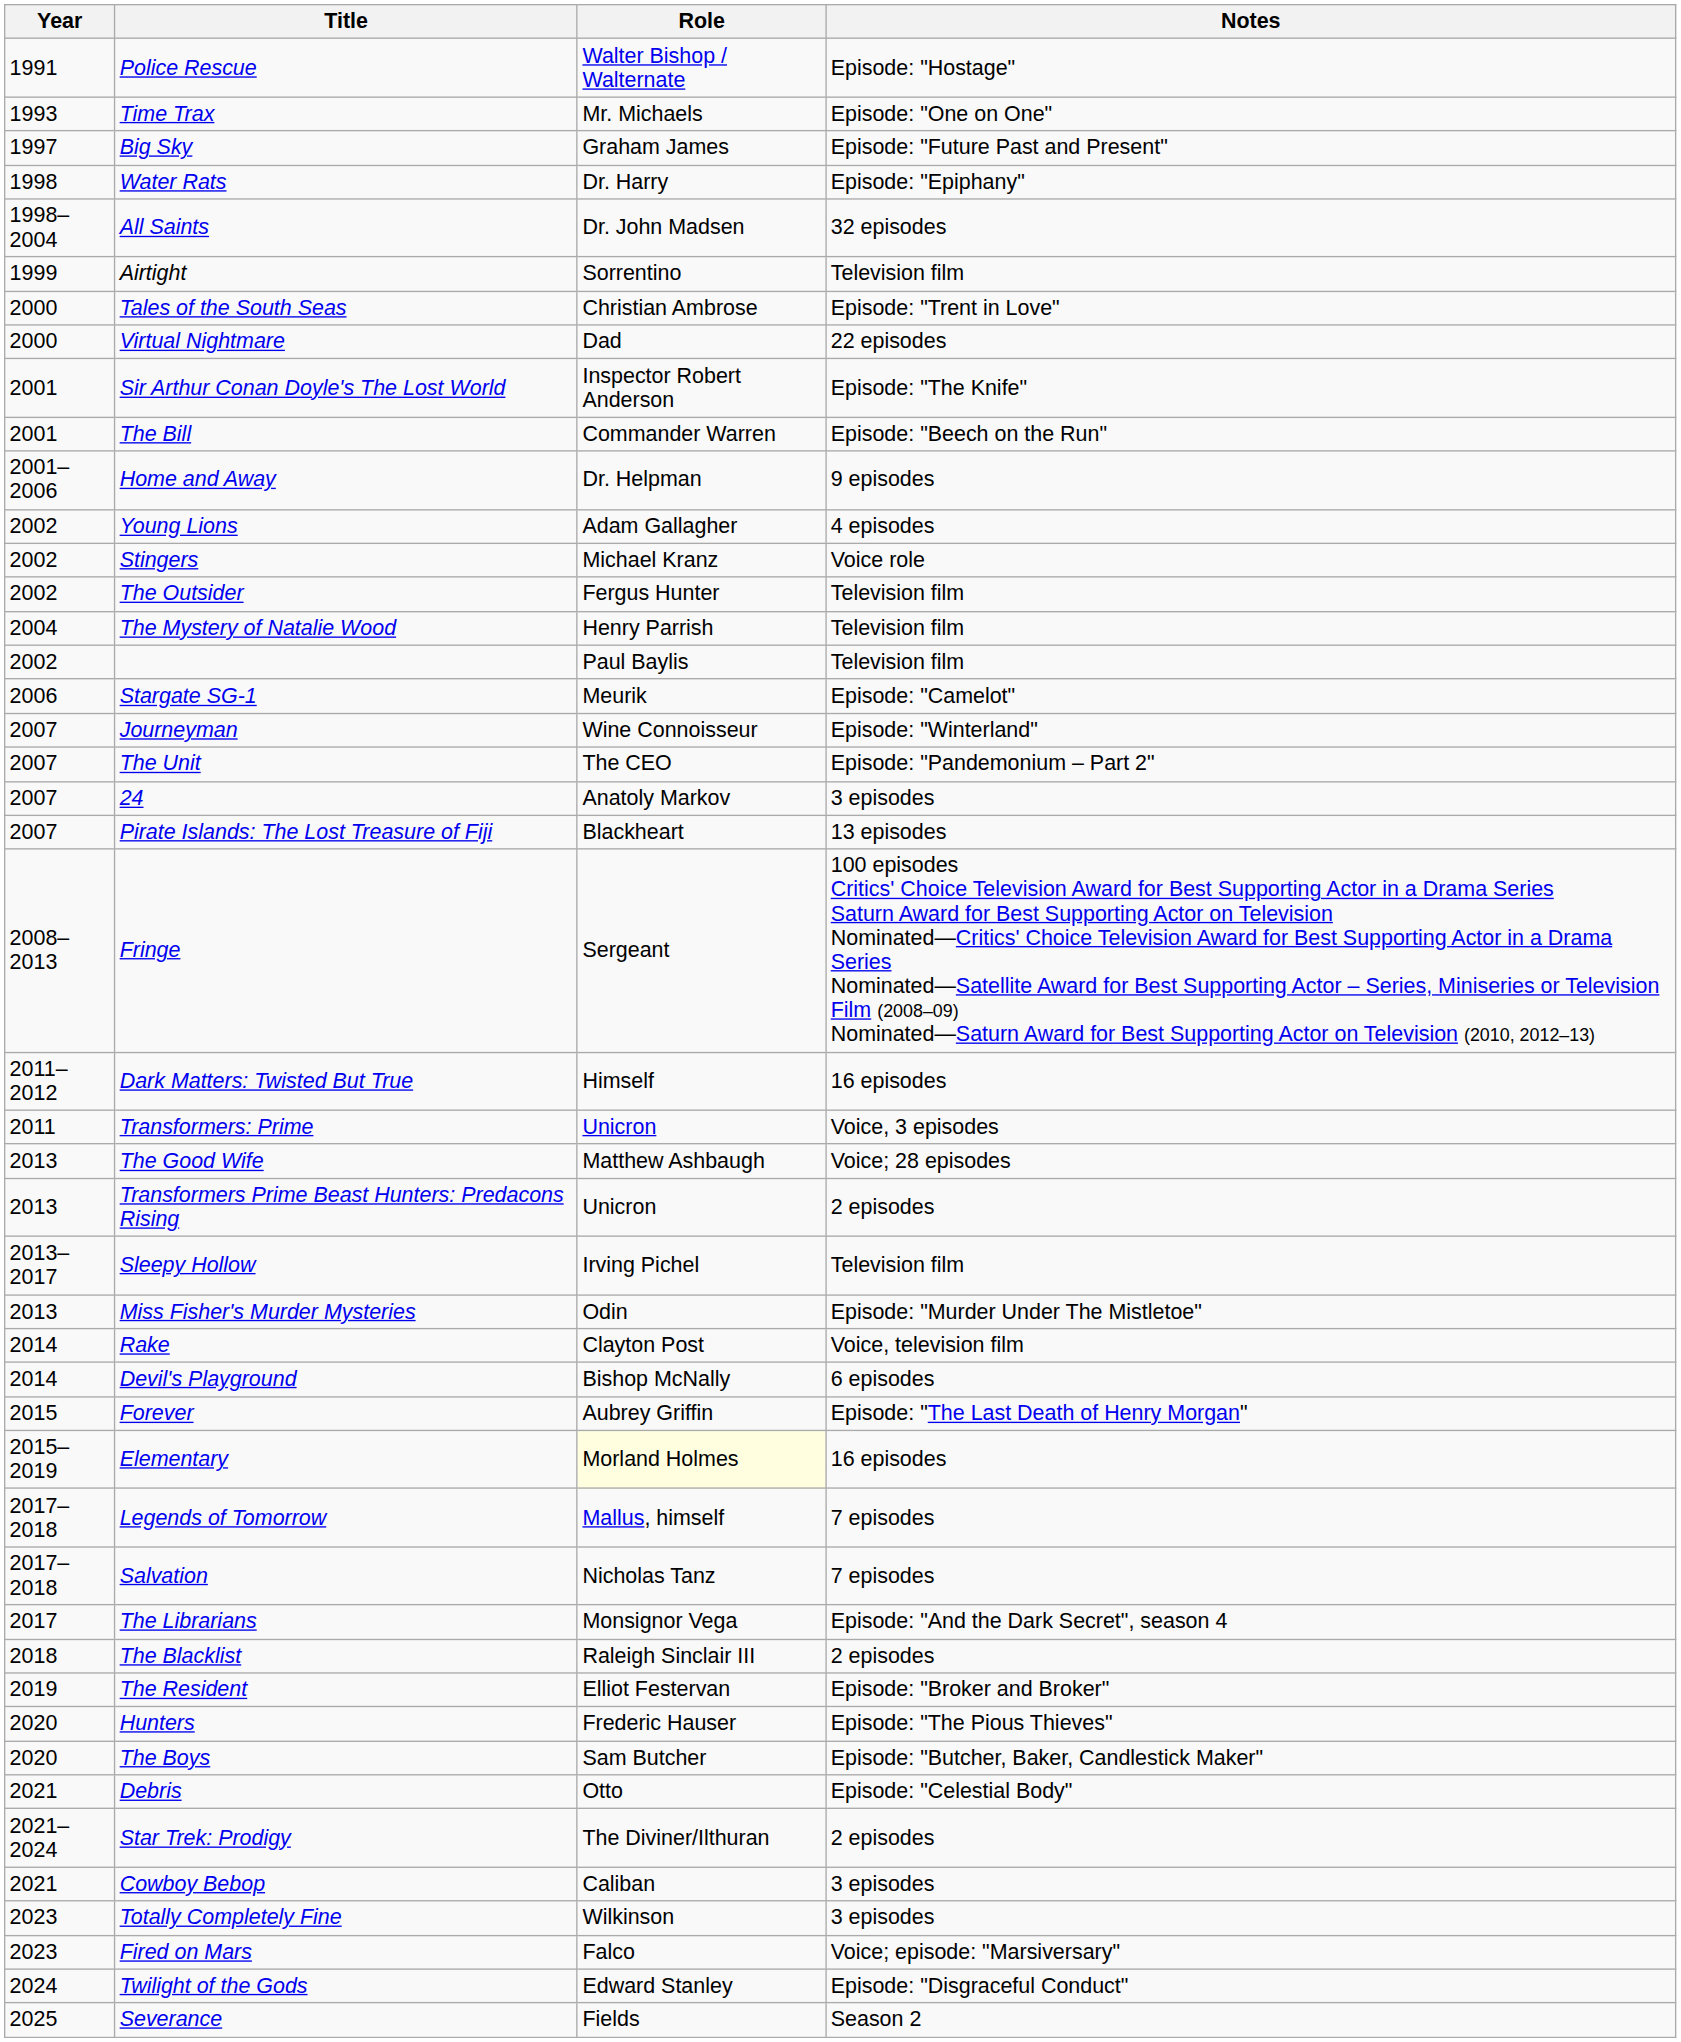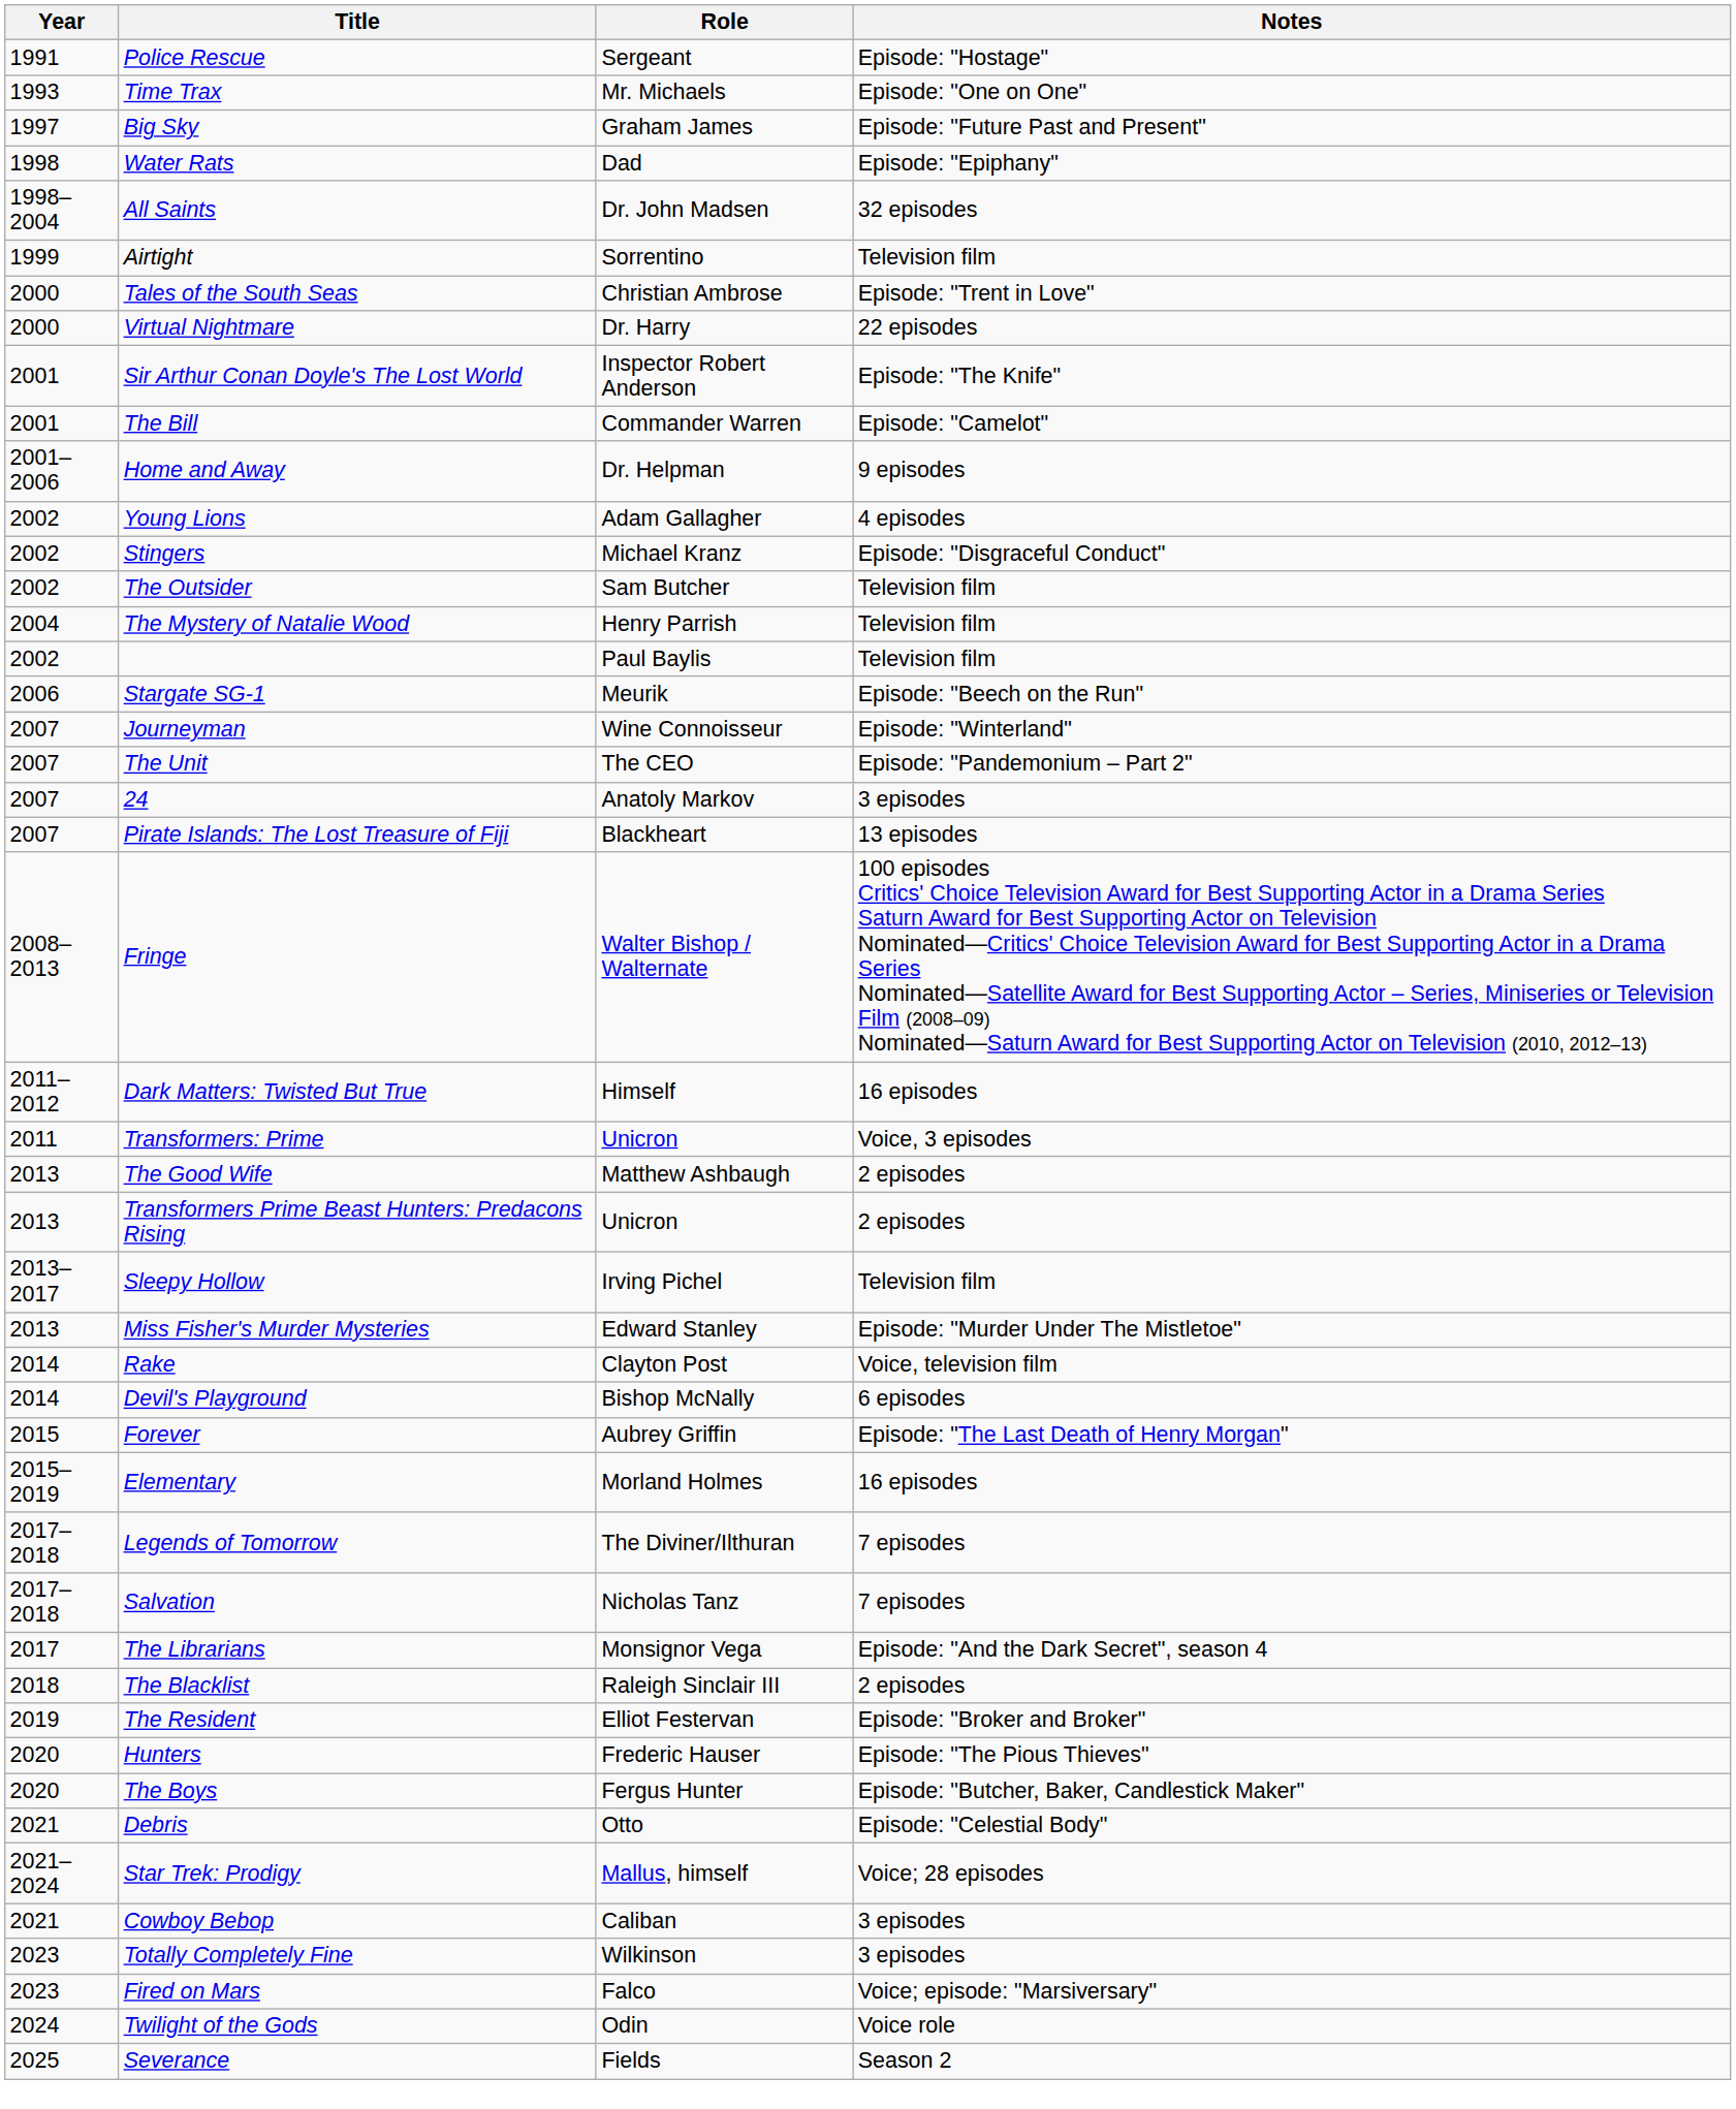Police Rescue | Role: Walter Bishop / Walternate -> Sergeant
Water Rats | Role: Dr. Harry -> Dad
Virtual Nightmare | Role: Dad -> Dr. Harry
The Bill | Notes: Episode: "Beech on the Run" -> Episode: "Camelot"
Stingers | Notes: Voice role -> Episode: "Disgraceful Conduct"
The Outsider | Role: Fergus Hunter -> Sam Butcher
Stargate SG-1 | Notes: Episode: "Camelot" -> Episode: "Beech on the Run"
Fringe | Role: Sergeant -> Walter Bishop / Walternate
The Good Wife | Notes: Voice; 28 episodes -> 2 episodes
Miss Fisher's Murder Mysteries | Role: Odin -> Edward Stanley
Elementary | Role: lightyellow background -> no background
Legends of Tomorrow | Role: Mallus, himself -> The Diviner/Ilthuran
The Boys | Role: Sam Butcher -> Fergus Hunter
Star Trek: Prodigy | Role: The Diviner/Ilthuran -> Mallus, himself
Star Trek: Prodigy | Notes: 2 episodes -> Voice; 28 episodes
Twilight of the Gods | Role: Edward Stanley -> Odin
Twilight of the Gods | Notes: Episode: "Disgraceful Conduct" -> Voice role
